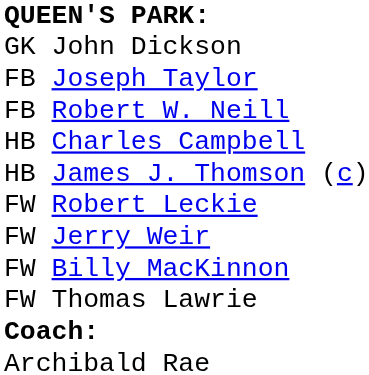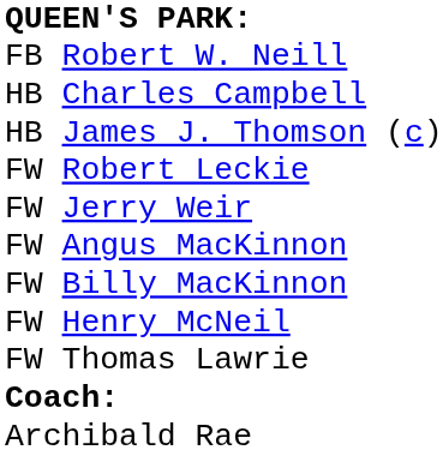- row: GK | John Dickson
- row: FB | Joseph Taylor
+ row: FW | Angus MacKinnon
+ row: FW | Henry McNeil
